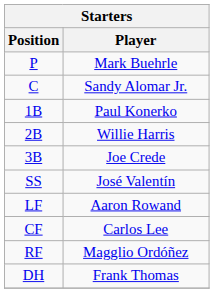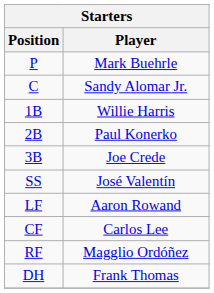1B | Player: Paul Konerko -> Willie Harris
2B | Player: Willie Harris -> Paul Konerko
